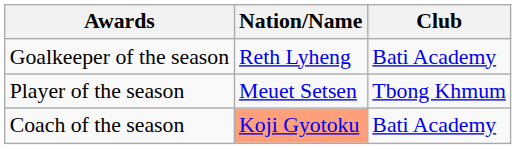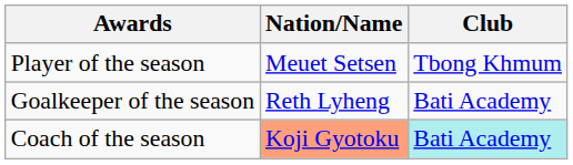rows swapped: Player of the season <-> Goalkeeper of the season
Coach of the season | Club: no background -> paleturquoise background
